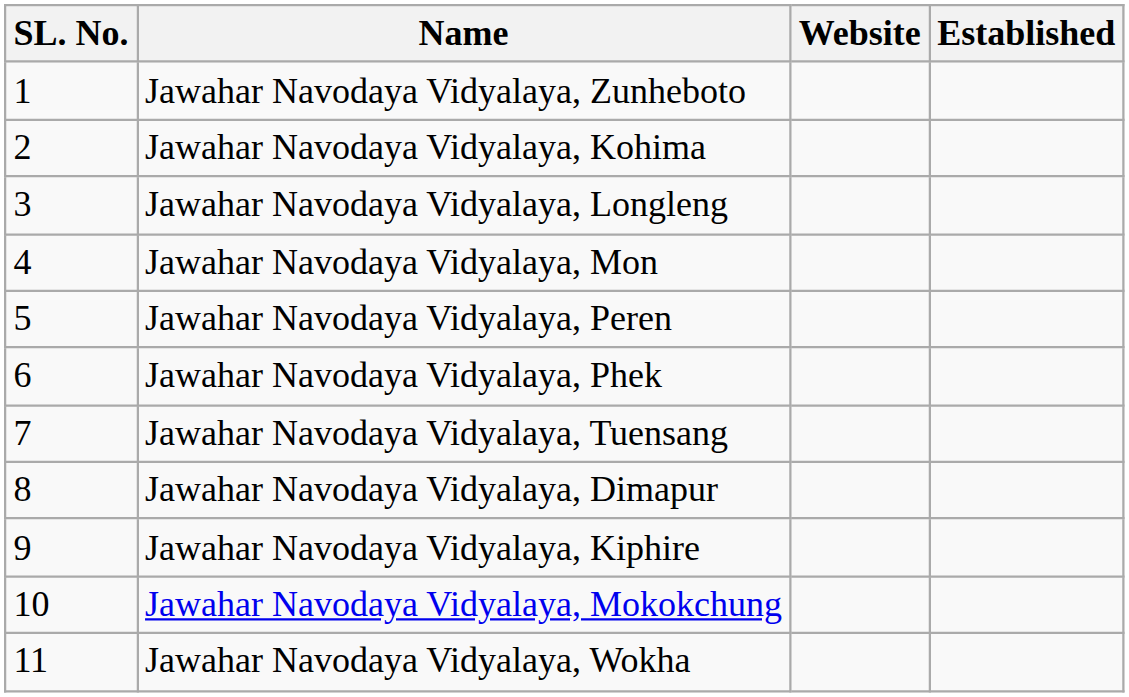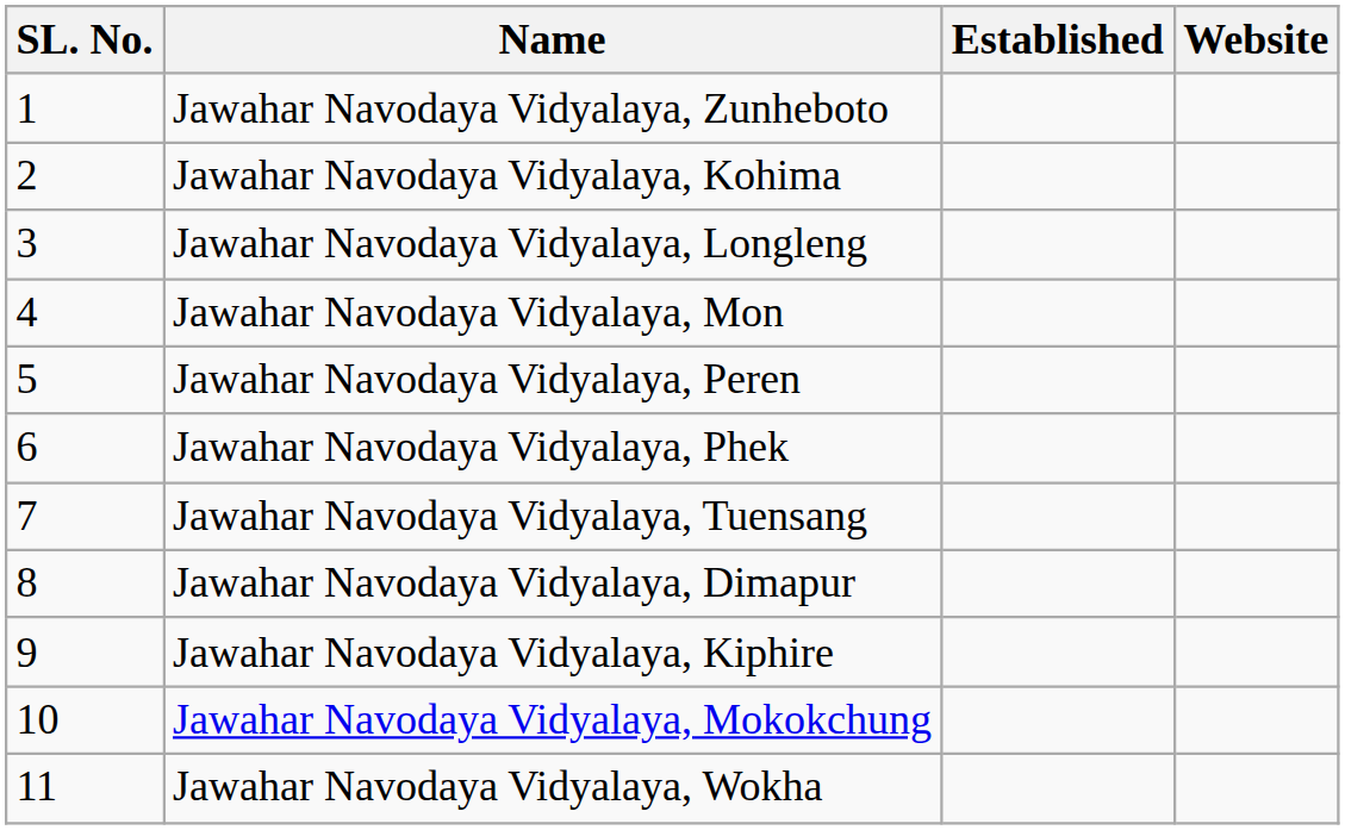columns swapped: Established <-> Website
